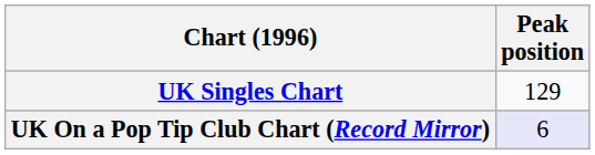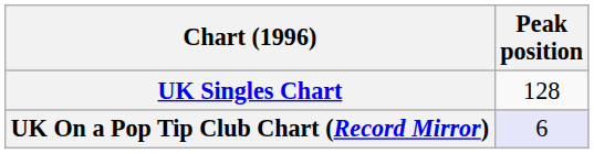UK Singles Chart | Peak position: 129 -> 128
